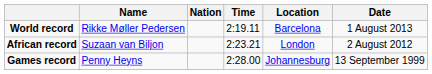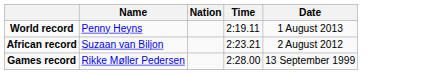- column: Location | Barcelona | London | Johannesburg
World record | Name: Rikke Møller Pedersen -> Penny Heyns
Games record | Name: Penny Heyns -> Rikke Møller Pedersen
